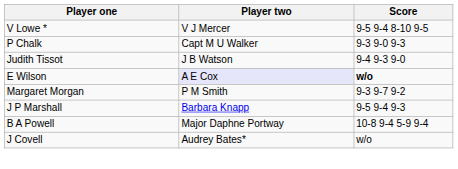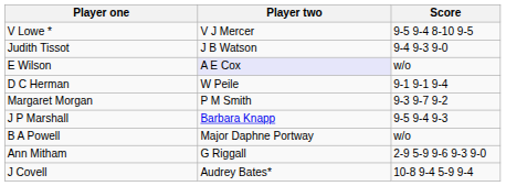- row: P Chalk | Capt M U Walker | 9-3 9-0 9-3
E Wilson | Score: bold -> normal
+ row: D C Herman | W Peile | 9-1 9-1 9-4
B A Powell | Score: 10-8 9-4 5-9 9-4 -> w/o
+ row: Ann Mitham | G Riggall | 2-9 5-9 9-6 9-3 9-0
J Covell | Score: w/o -> 10-8 9-4 5-9 9-4
